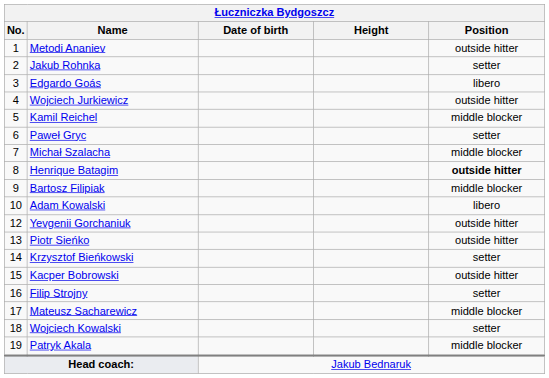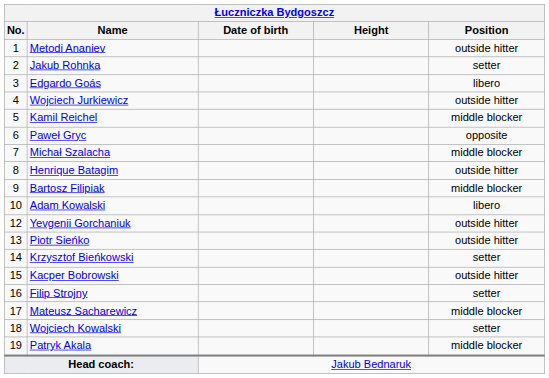Paweł Gryc | Position: setter -> opposite
Henrique Batagim | Position: bold -> normal
